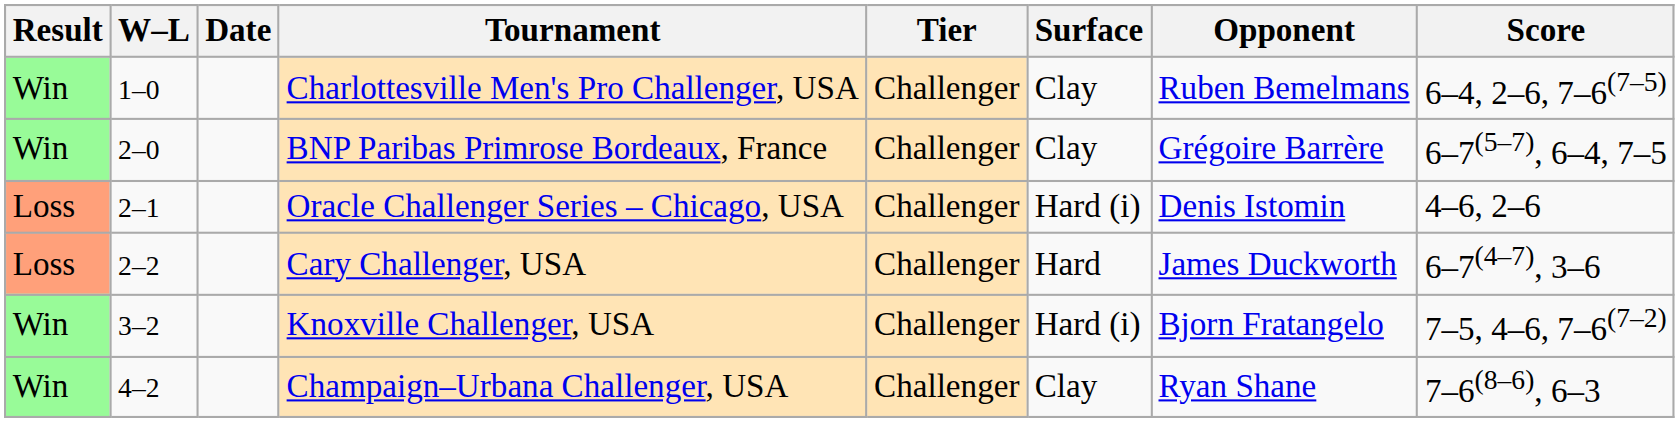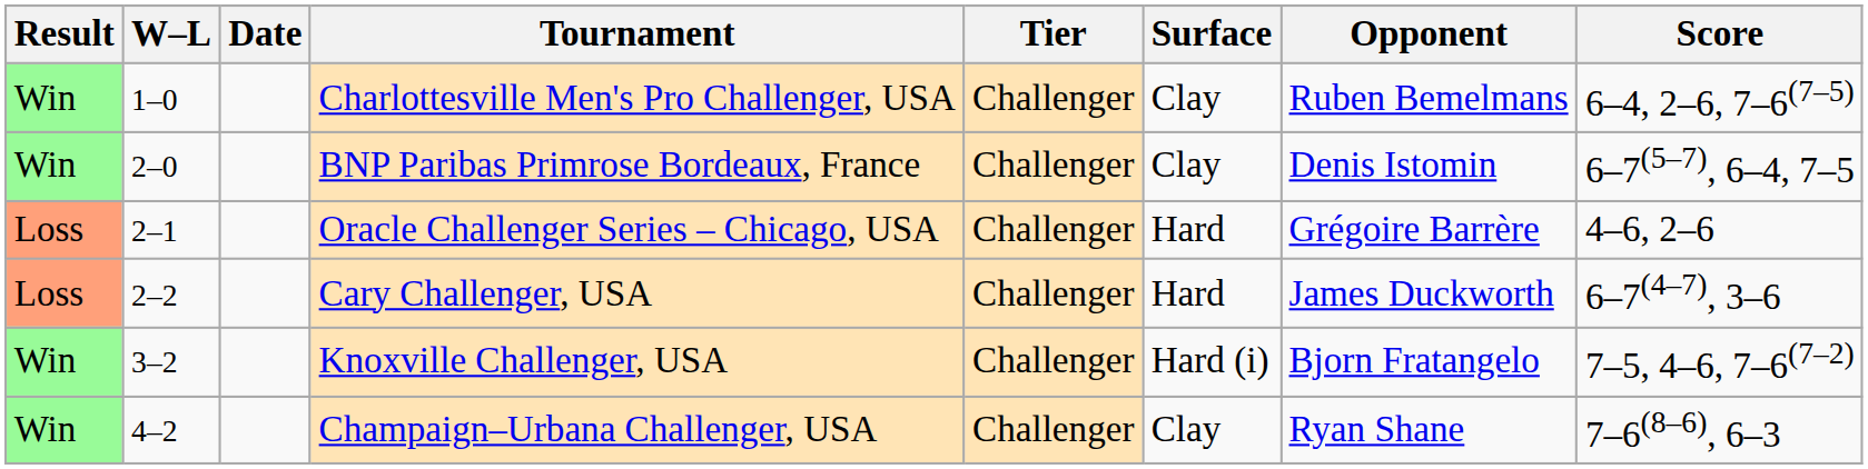BNP Paribas Primrose Bordeaux, France | Opponent: Grégoire Barrère -> Denis Istomin
Oracle Challenger Series – Chicago, USA | Surface: Hard (i) -> Hard
Oracle Challenger Series – Chicago, USA | Opponent: Denis Istomin -> Grégoire Barrère
